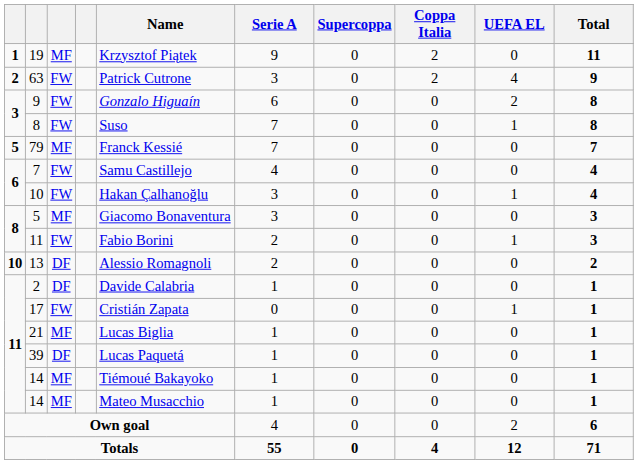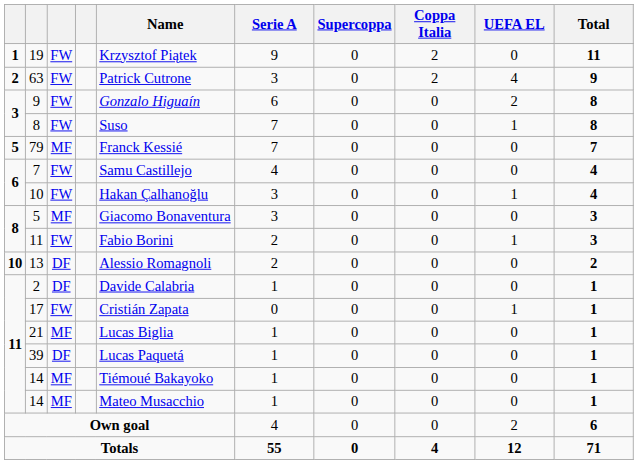19 | column 3: MF -> FW
